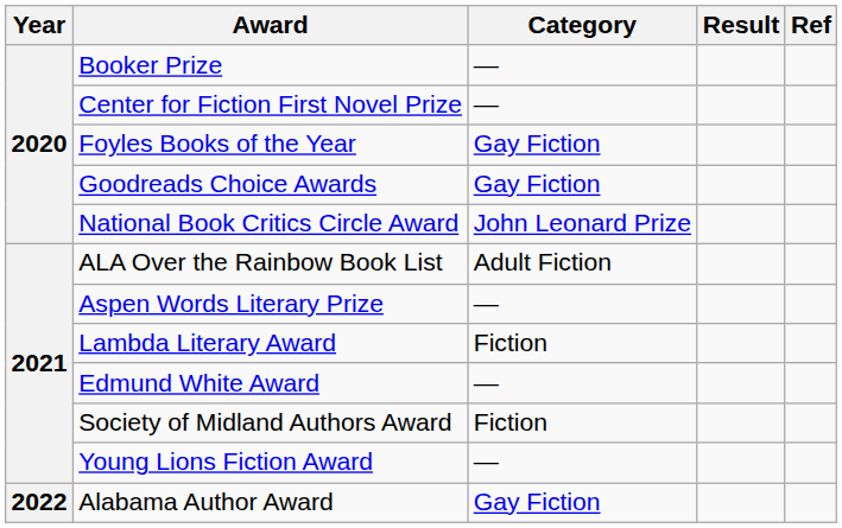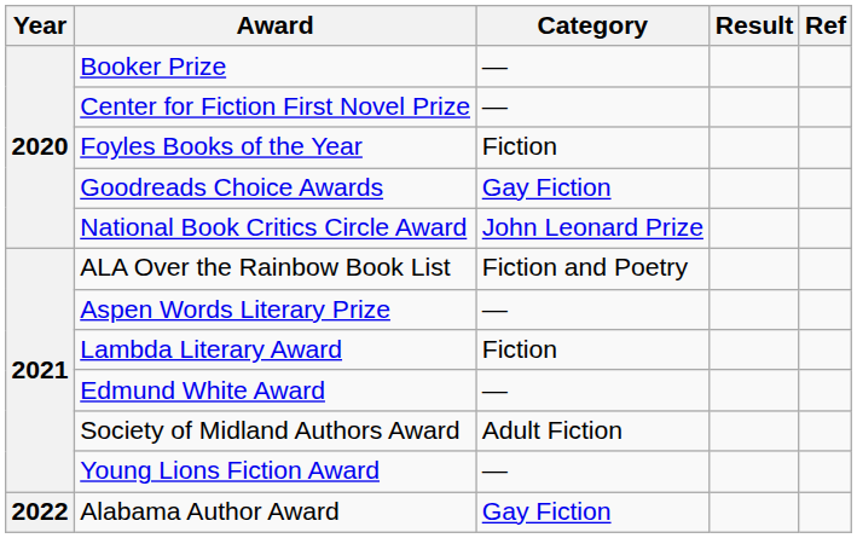Foyles Books of the Year | Category: Gay Fiction -> Fiction
ALA Over the Rainbow Book List | Category: Adult Fiction -> Fiction and Poetry
Society of Midland Authors Award | Category: Fiction -> Adult Fiction
